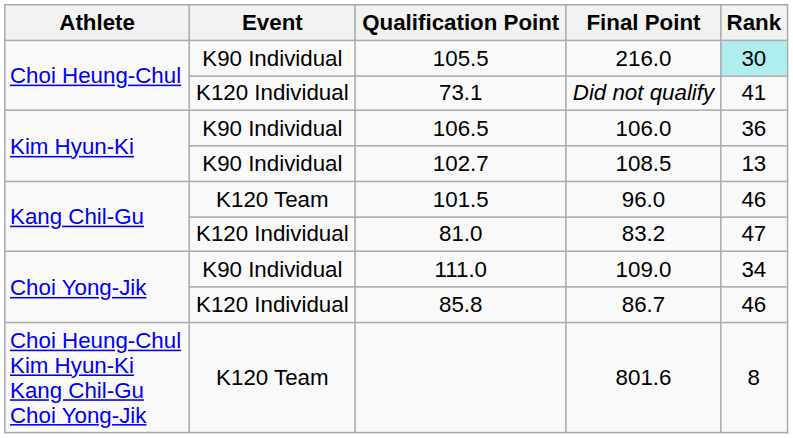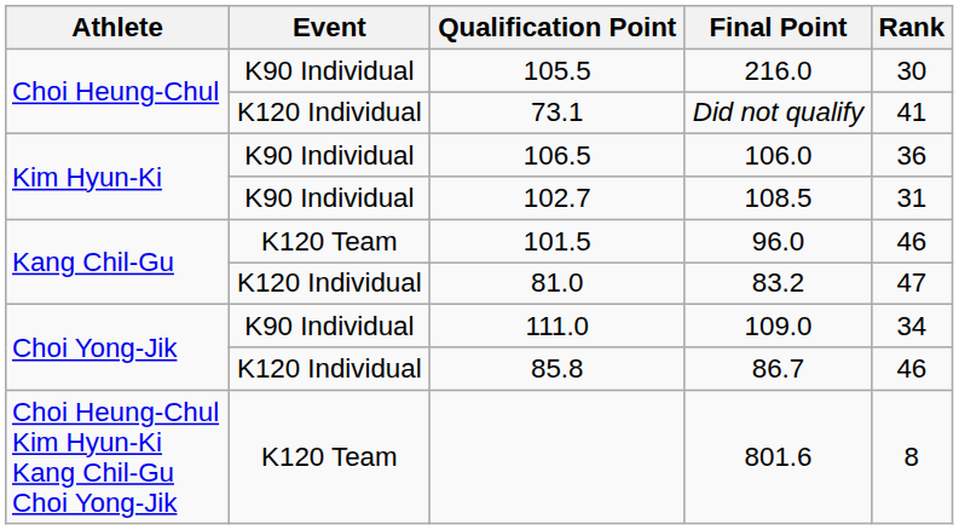105.5 | Rank: paleturquoise background -> no background
102.7 | Rank: 13 -> 31
